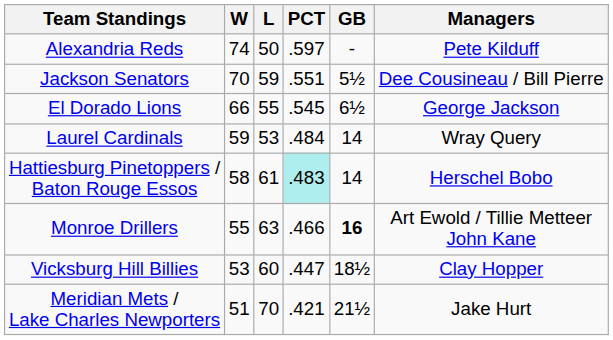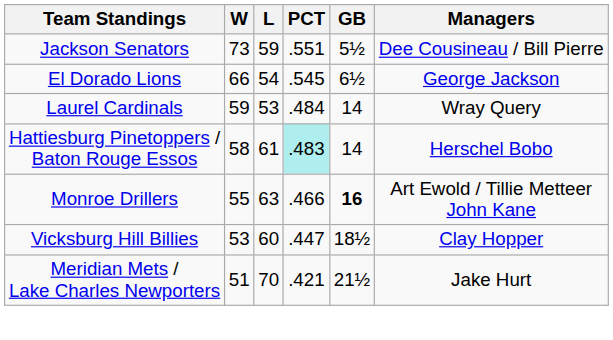- row: Alexandria Reds | 74 | 50 | .597 | - | Pete Kilduff
Jackson Senators | W: 70 -> 73
El Dorado Lions | L: 55 -> 54
